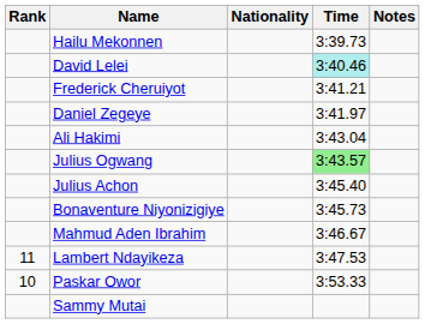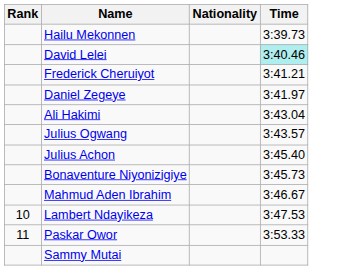- column: Notes
Julius Ogwang | Time: lightgreen background -> no background
Lambert Ndayikeza | Rank: 11 -> 10
Paskar Owor | Rank: 10 -> 11
